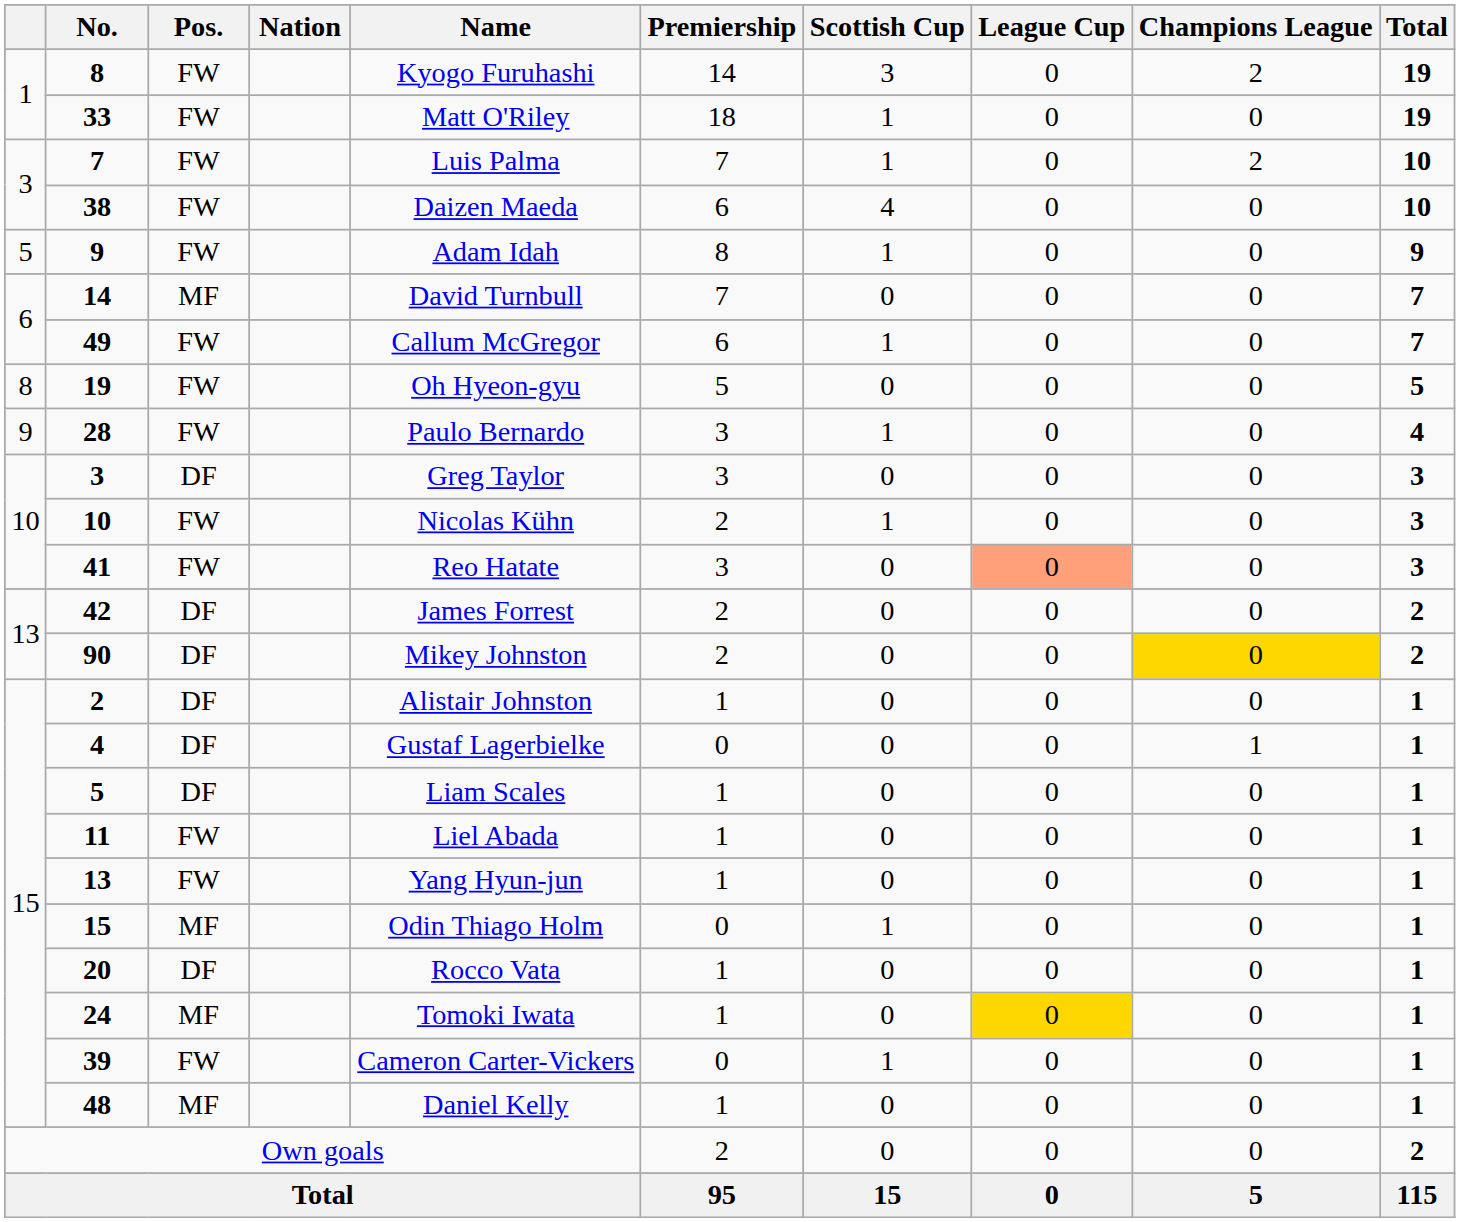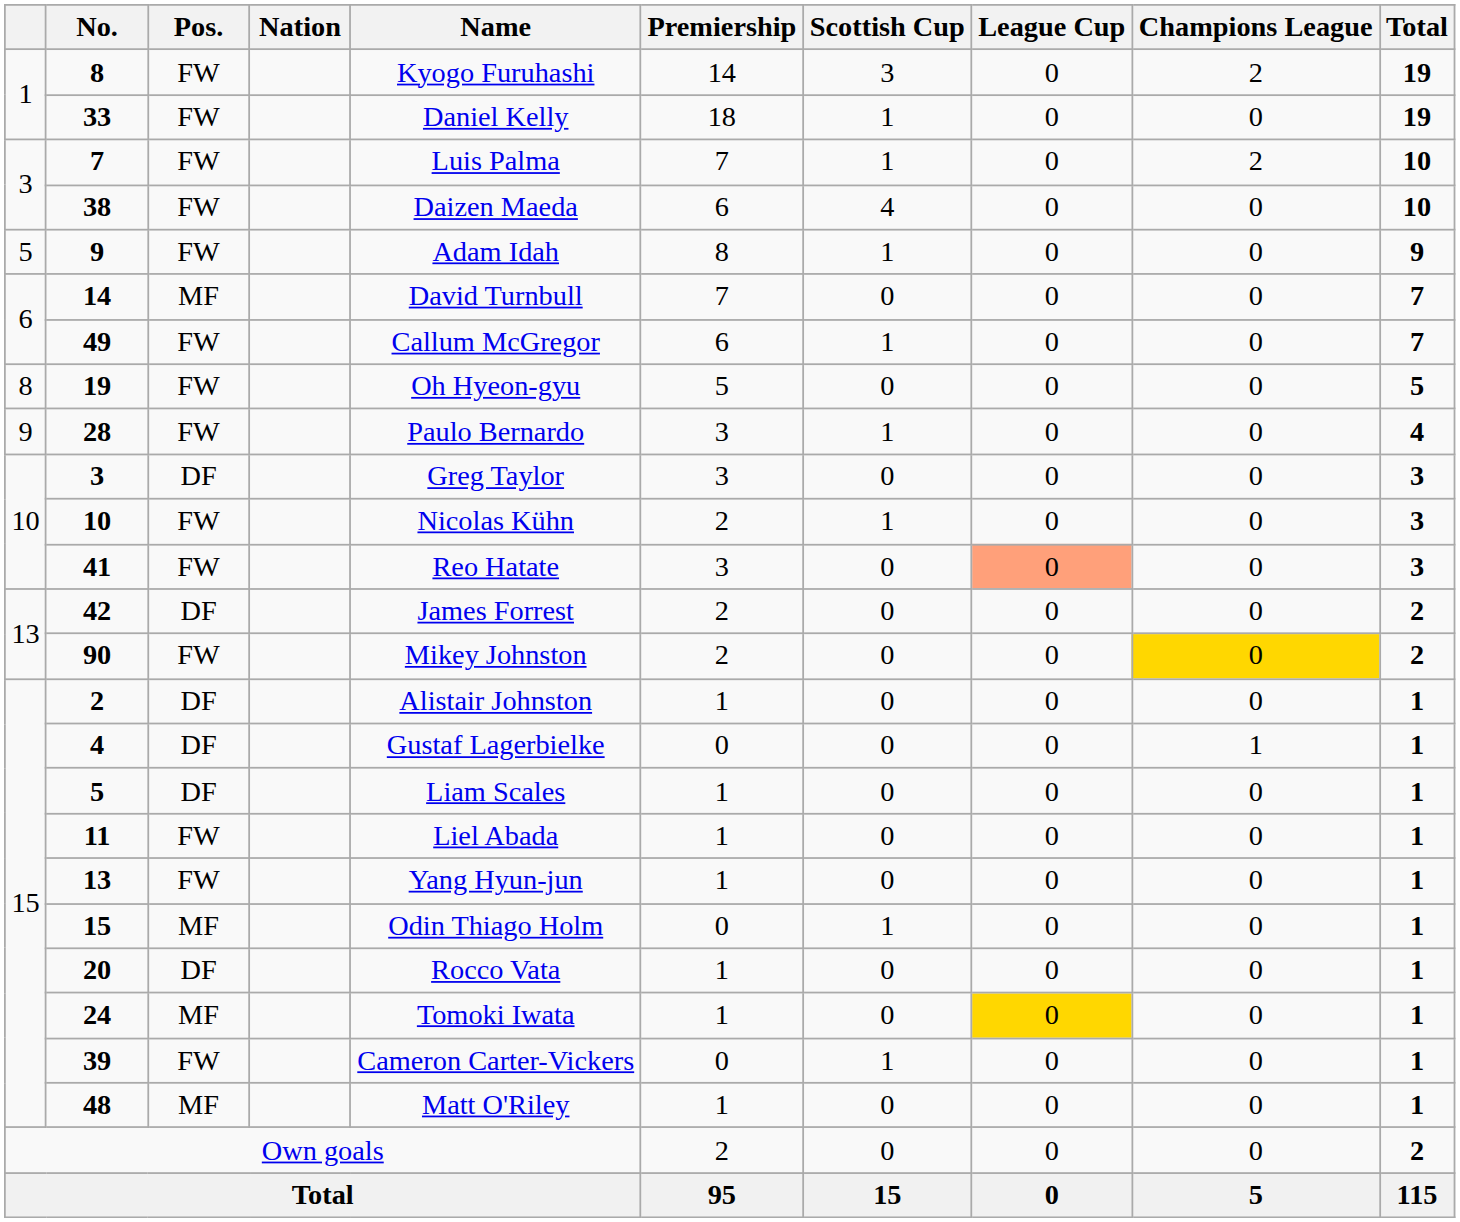33 | Name: Matt O'Riley -> Daniel Kelly
90 | Pos.: DF -> FW
48 | Name: Daniel Kelly -> Matt O'Riley
